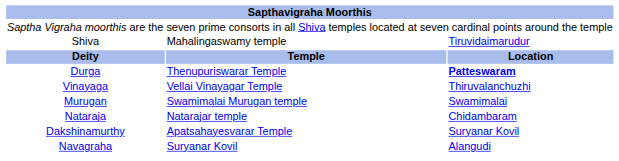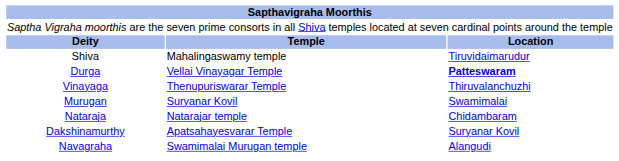rows swapped: Deity <-> Shiva
Durga | column 2: Thenupuriswarar Temple -> Vellai Vinayagar Temple
Vinayaga | column 2: Vellai Vinayagar Temple -> Thenupuriswarar Temple
Murugan | column 2: Swamimalai Murugan temple -> Suryanar Kovil
Navagraha | column 2: Suryanar Kovil -> Swamimalai Murugan temple
